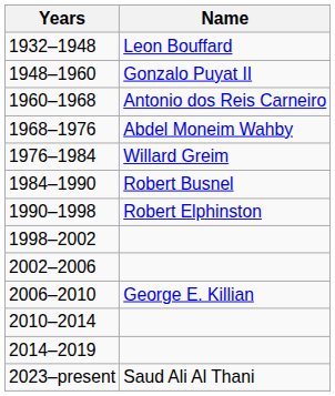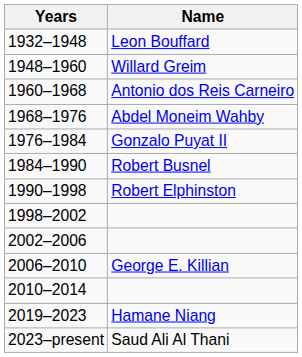1948–1960 | Name: Gonzalo Puyat II -> Willard Greim
1976–1984 | Name: Willard Greim -> Gonzalo Puyat II
- row: 2014–2019
+ row: 2019–2023 | Hamane Niang
